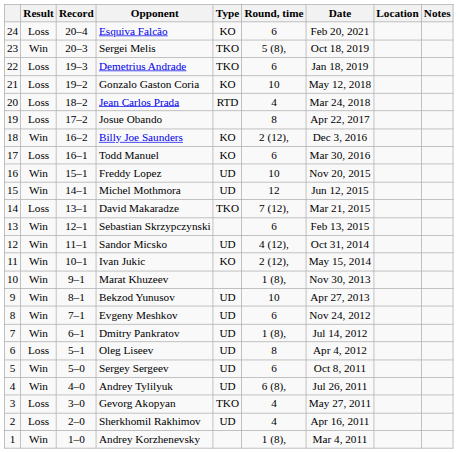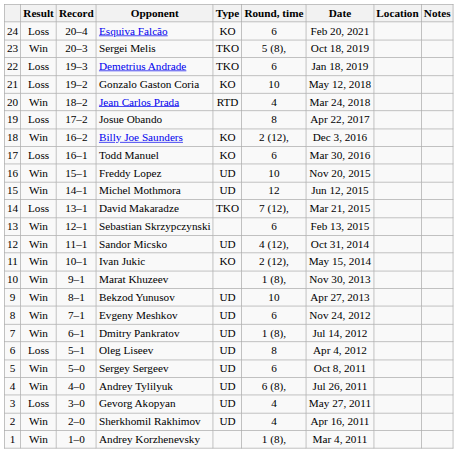Jean Carlos Prada | Result: Loss -> Win
Gevorg Akopyan | Type: TKO -> UD
Sherkhomil Rakhimov | Result: Loss -> Win
